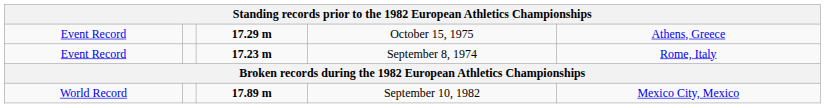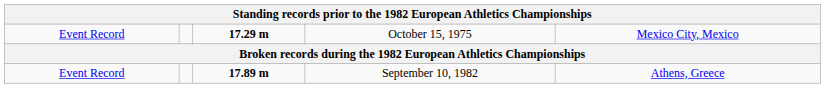October 15, 1975 | column 5: Athens, Greece -> Mexico City, Mexico
- row: Event Record | 17.23 m | September 8, 1974 | Rome, Italy
September 10, 1982 | column 1: World Record -> Event Record
September 10, 1982 | column 5: Mexico City, Mexico -> Athens, Greece
